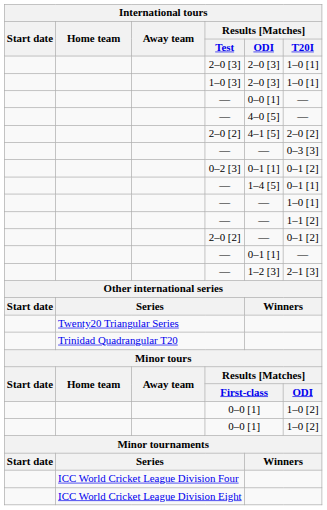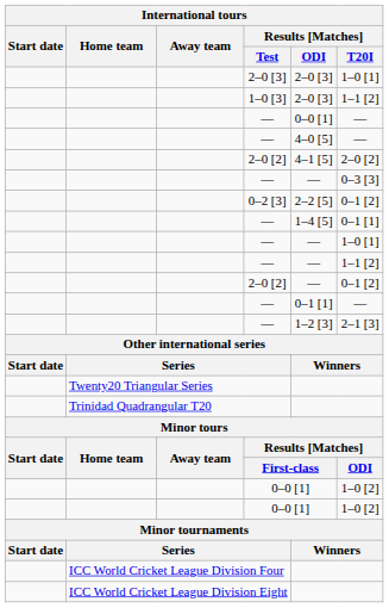1–0 [3] | Results [Matches] / T20I: 1–0 [1] -> 1–1 [2]
0–2 [3] | Results [Matches] / ODI: 0–1 [1] -> 2–2 [5]
